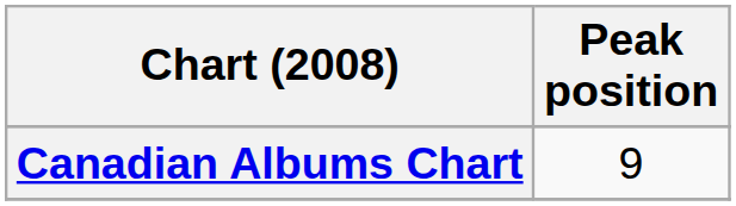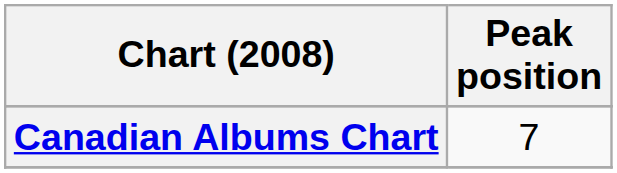Canadian Albums Chart | Peak position: 9 -> 7
